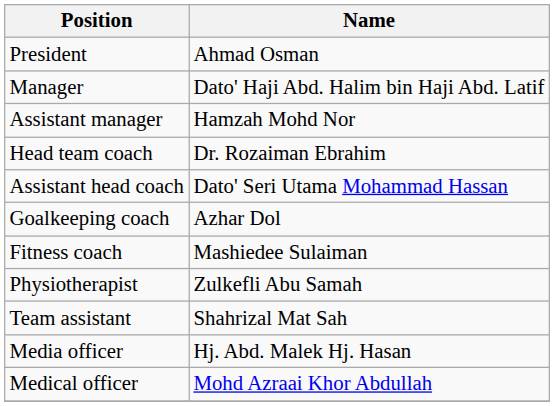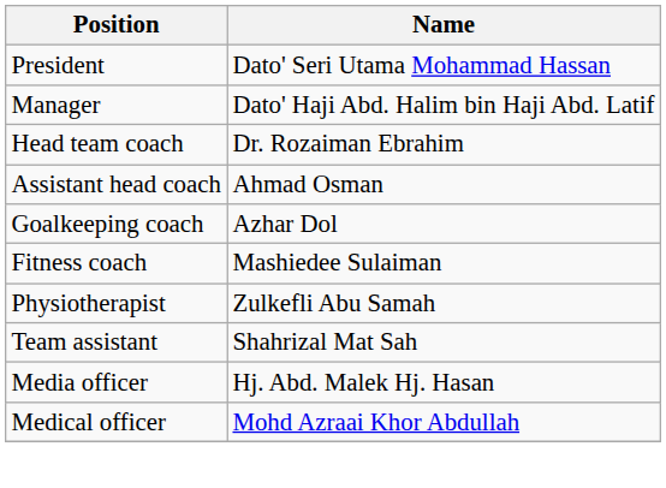President | Name: Ahmad Osman -> Dato' Seri Utama Mohammad Hassan
- row: Assistant manager | Hamzah Mohd Nor
Assistant head coach | Name: Dato' Seri Utama Mohammad Hassan -> Ahmad Osman
